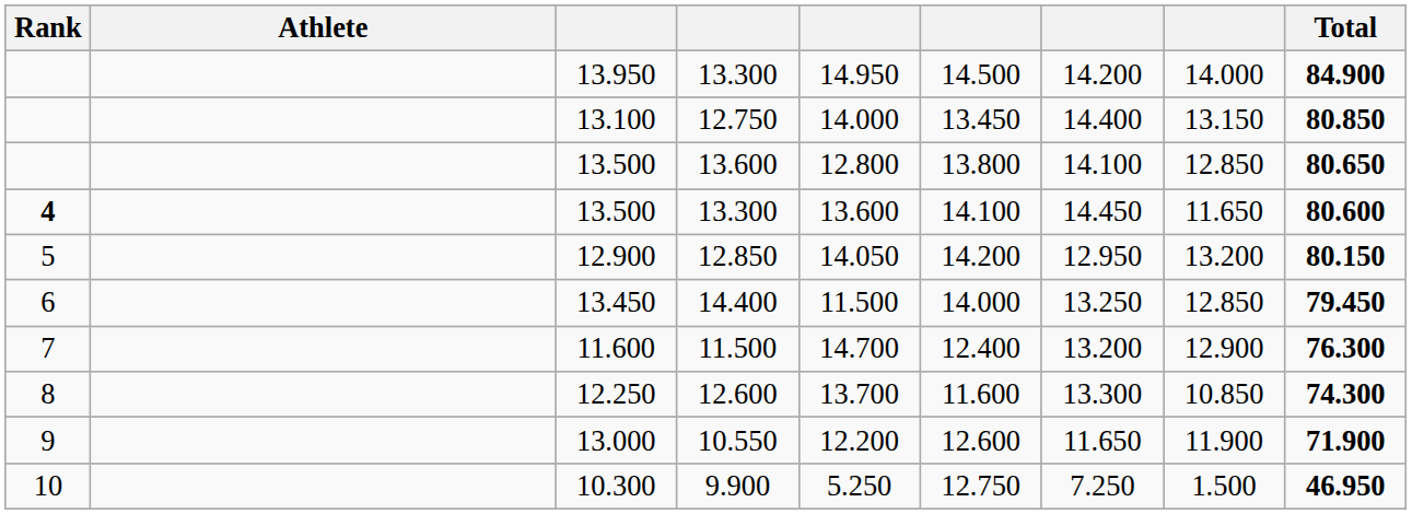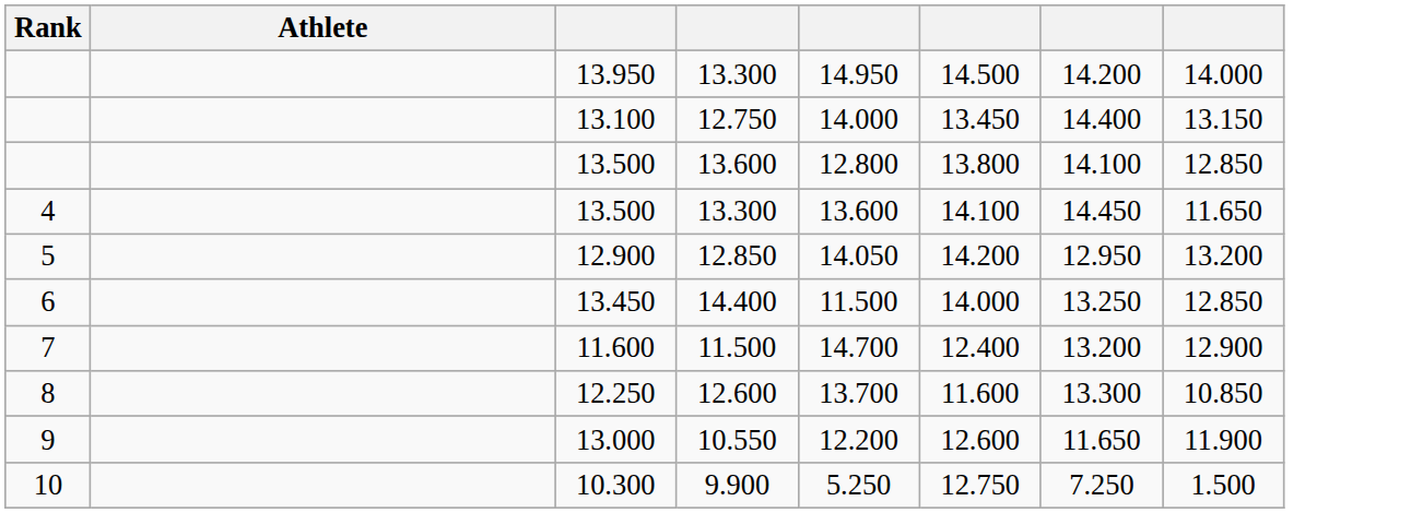- column: Total | 84.900 | 80.850 | 80.650 | 80.600 | 80.150 | 79.450 | 76.300 | 74.300 | 71.900 | 46.950
13.500 / 13.300 | Rank: bold -> normal
